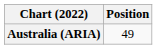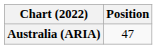Australia (ARIA) | Position: 49 -> 47
